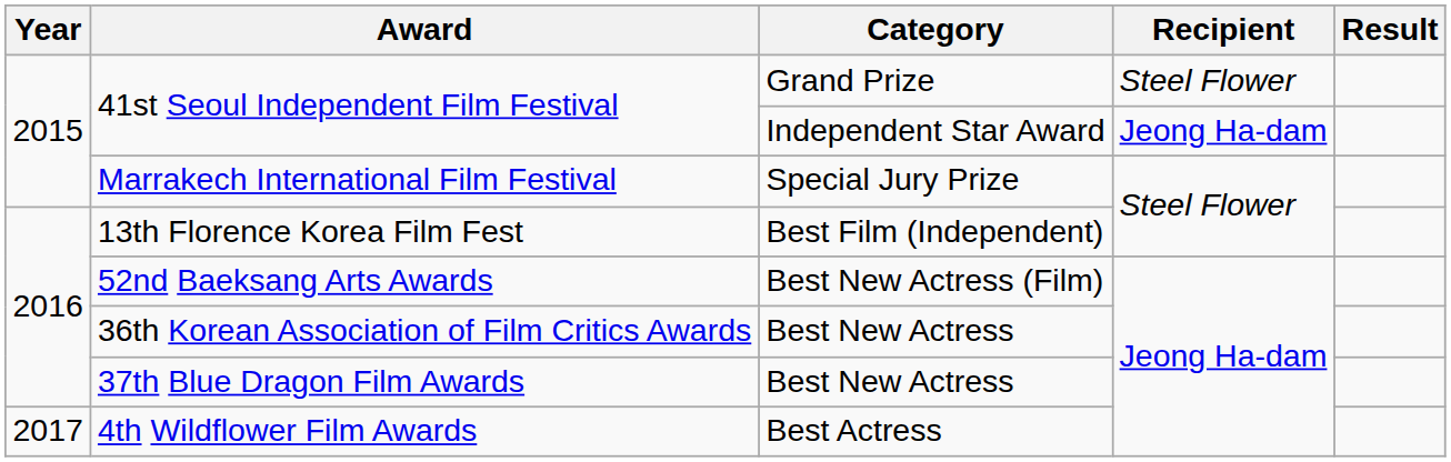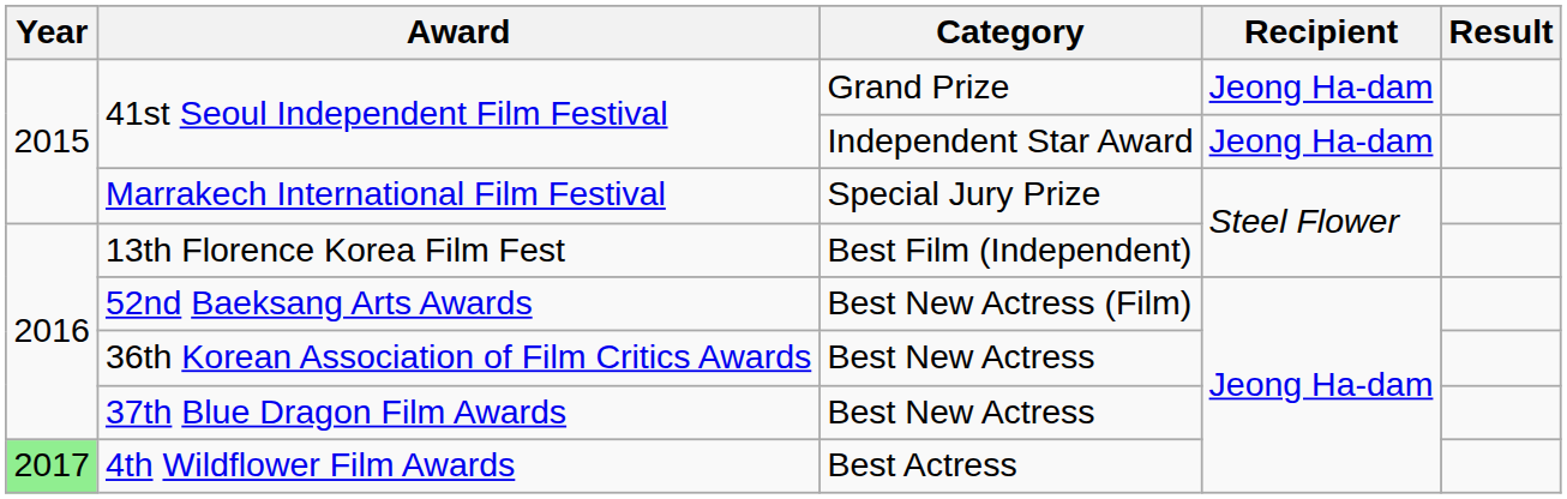41st Seoul Independent Film Festival / Grand Prize | Recipient: Steel Flower -> Jeong Ha-dam
4th Wildflower Film Awards | Year: no background -> lightgreen background
